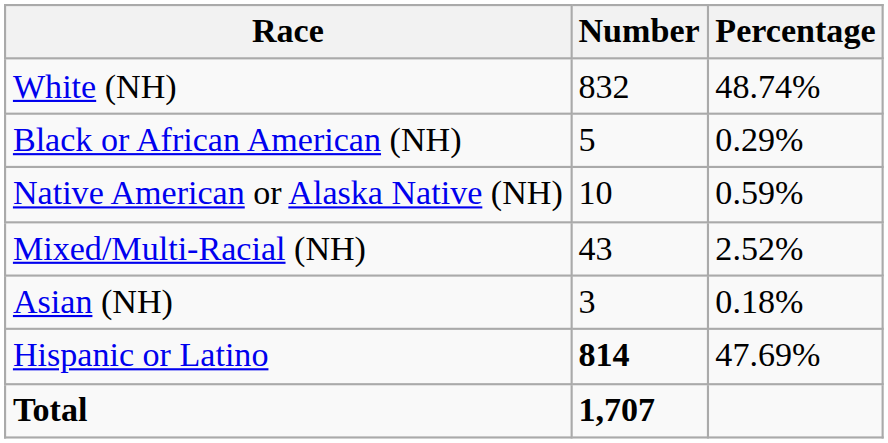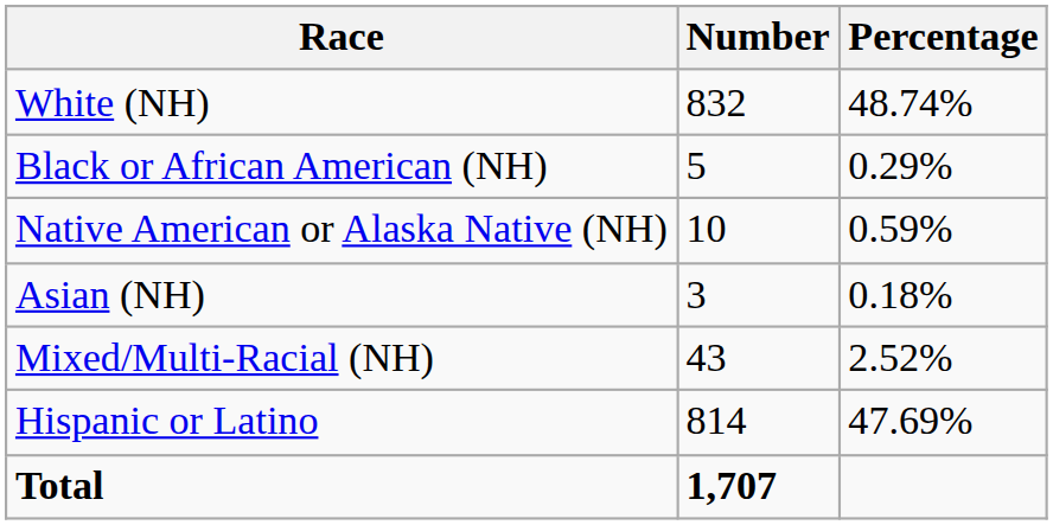rows swapped: Asian (NH) <-> Mixed/Multi-Racial (NH)
Hispanic or Latino | Number: bold -> normal
